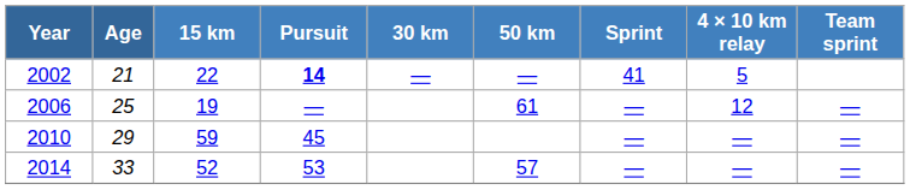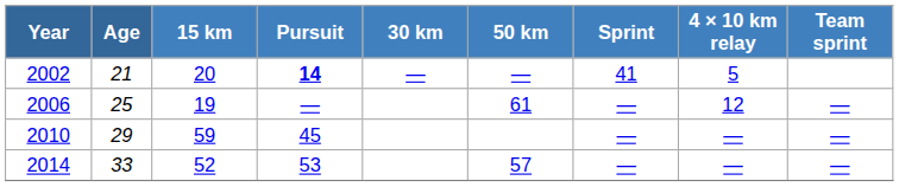2002 | 15 km: 22 -> 20
